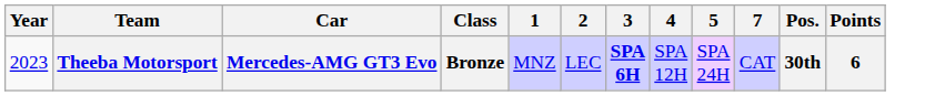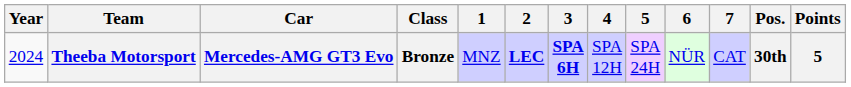+ column: 6 | NÜR
Theeba Motorsport | Year: 2023 -> 2024
Theeba Motorsport | 2: normal -> bold
Theeba Motorsport | Points: 6 -> 5
